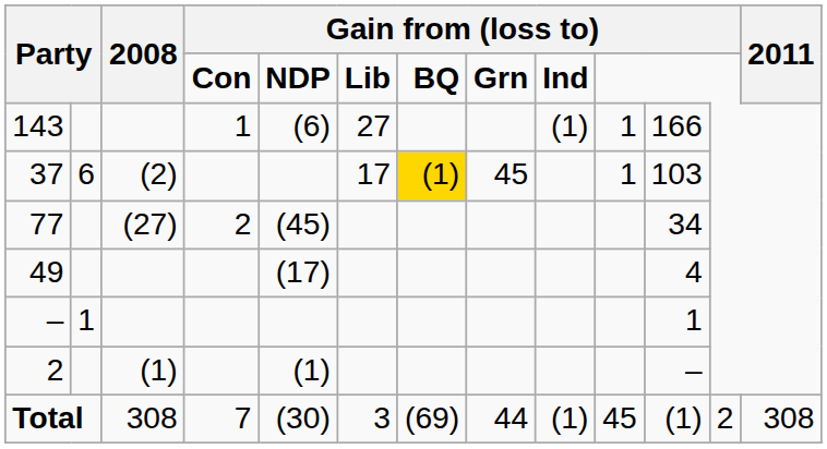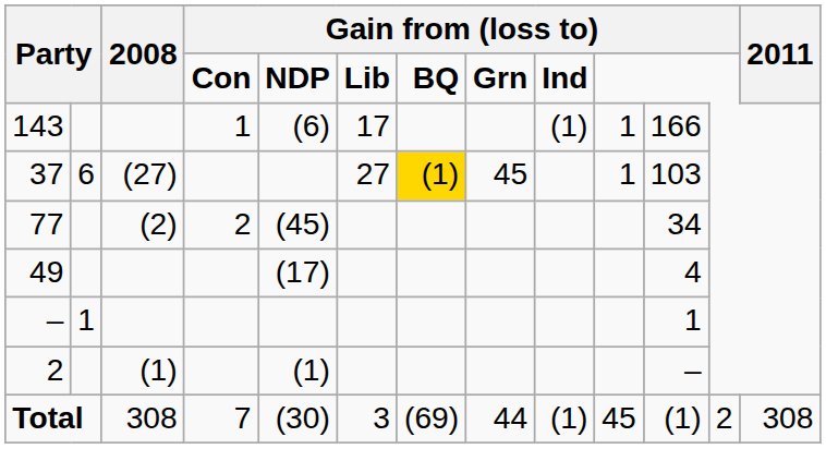143 | column 6: 27 -> 17
37 | 2008: (2) -> (27)
37 | column 6: 17 -> 27
77 | 2008: (27) -> (2)
